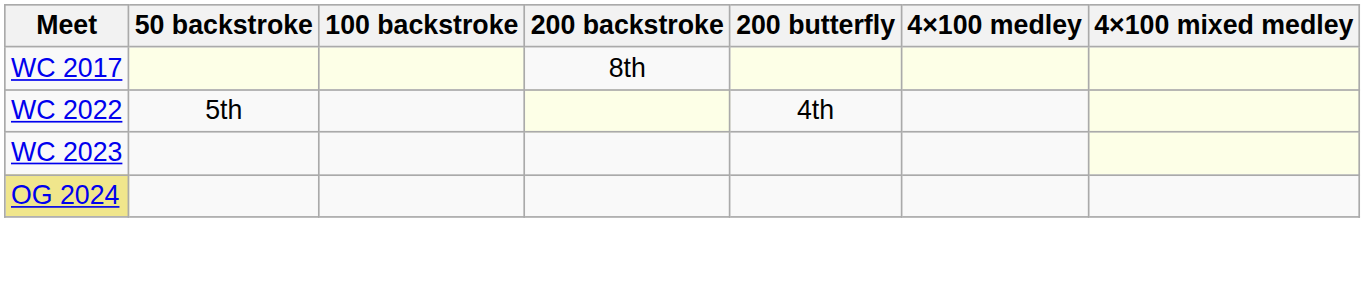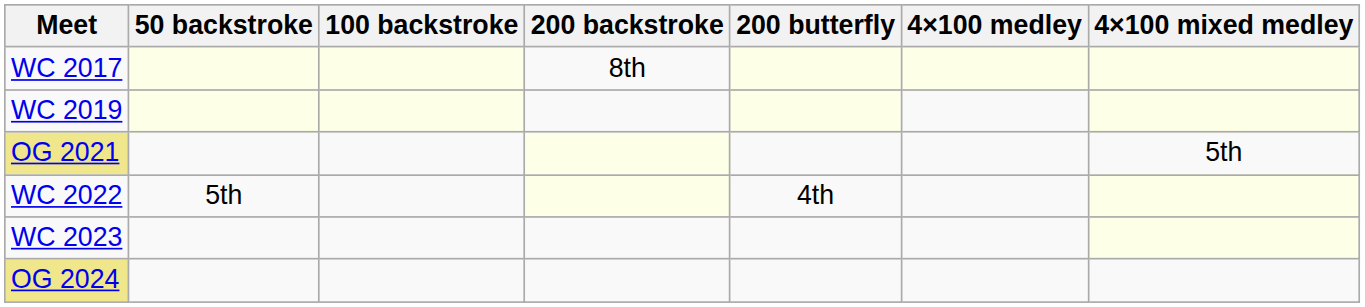+ row: WC 2019
+ row: OG 2021 | 5th
